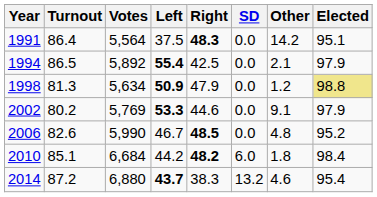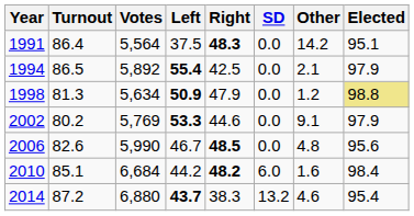2006 | Elected: 95.2 -> 95.6
2010 | Other: 1.8 -> 1.6
